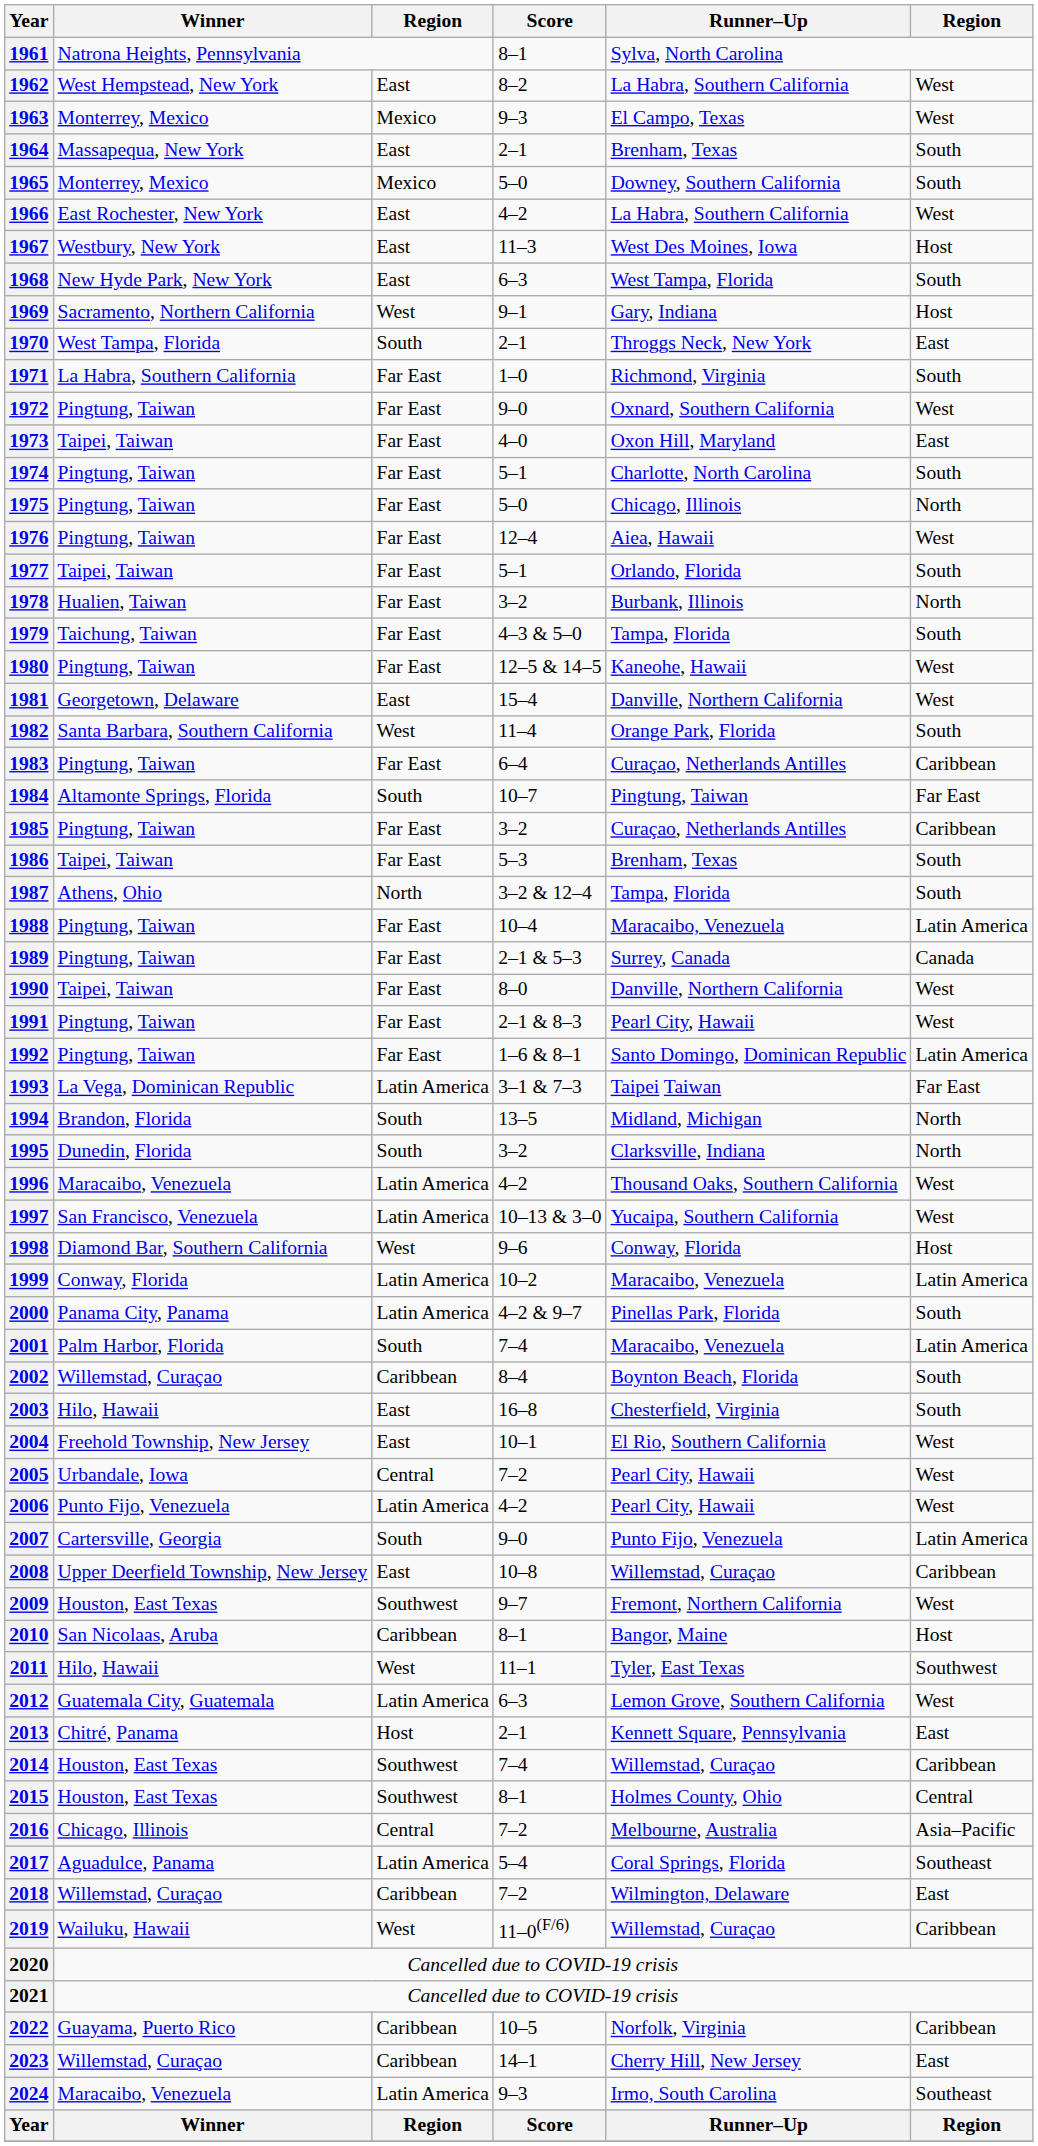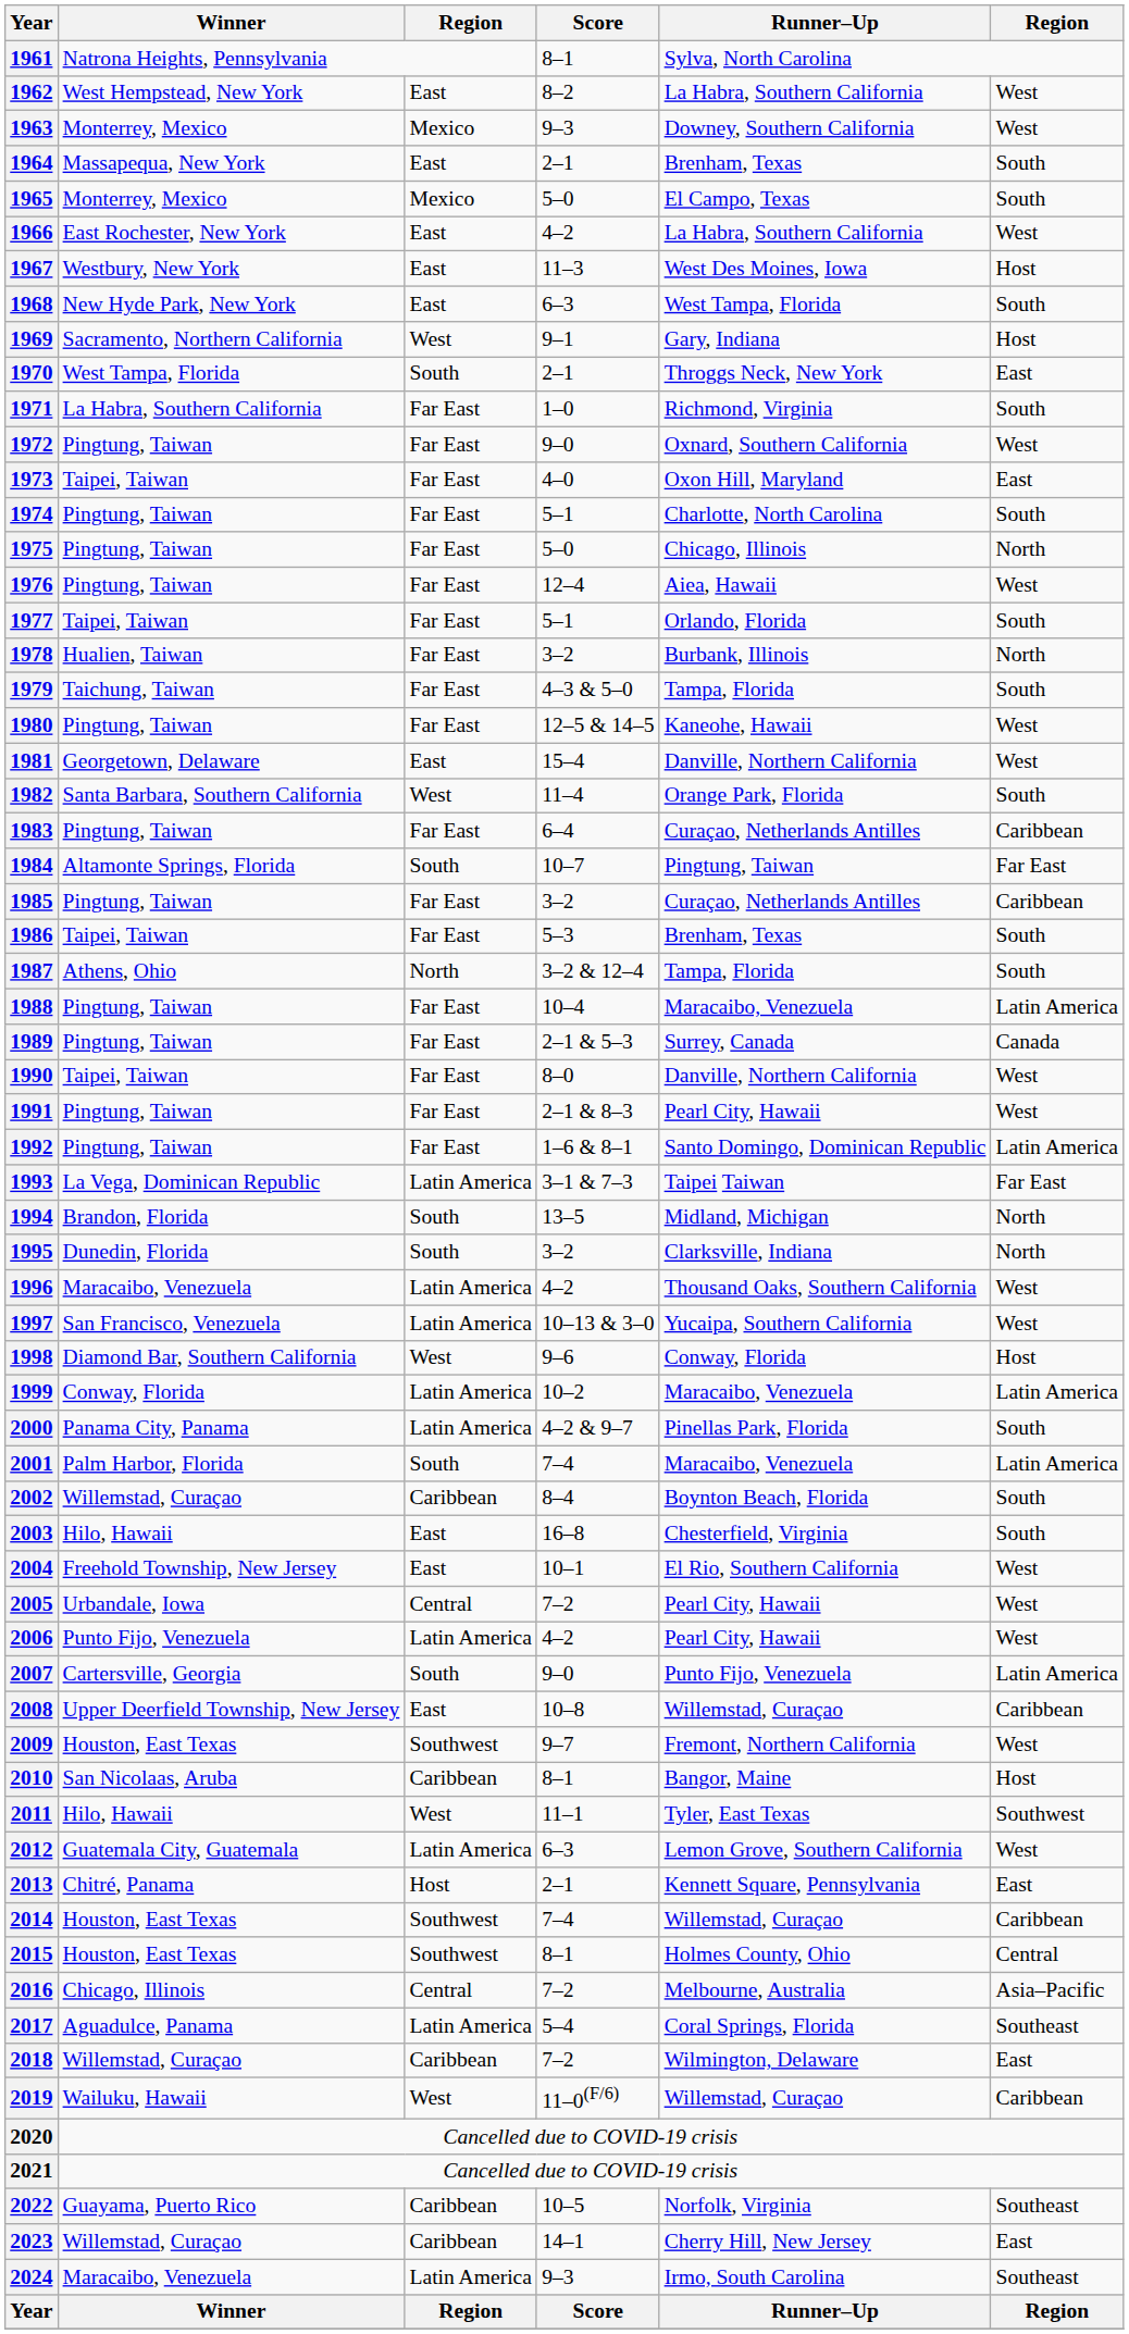1963 | Runner–Up: El Campo, Texas -> Downey, Southern California
1965 | Runner–Up: Downey, Southern California -> El Campo, Texas
2022 | column 6: Caribbean -> Southeast
